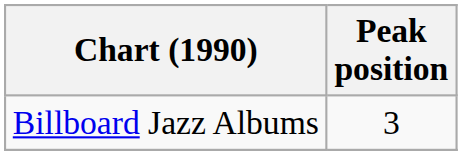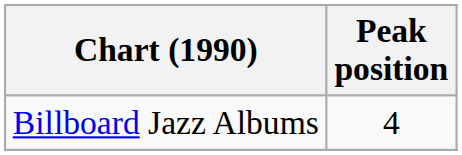Billboard Jazz Albums | Peak position: 3 -> 4
